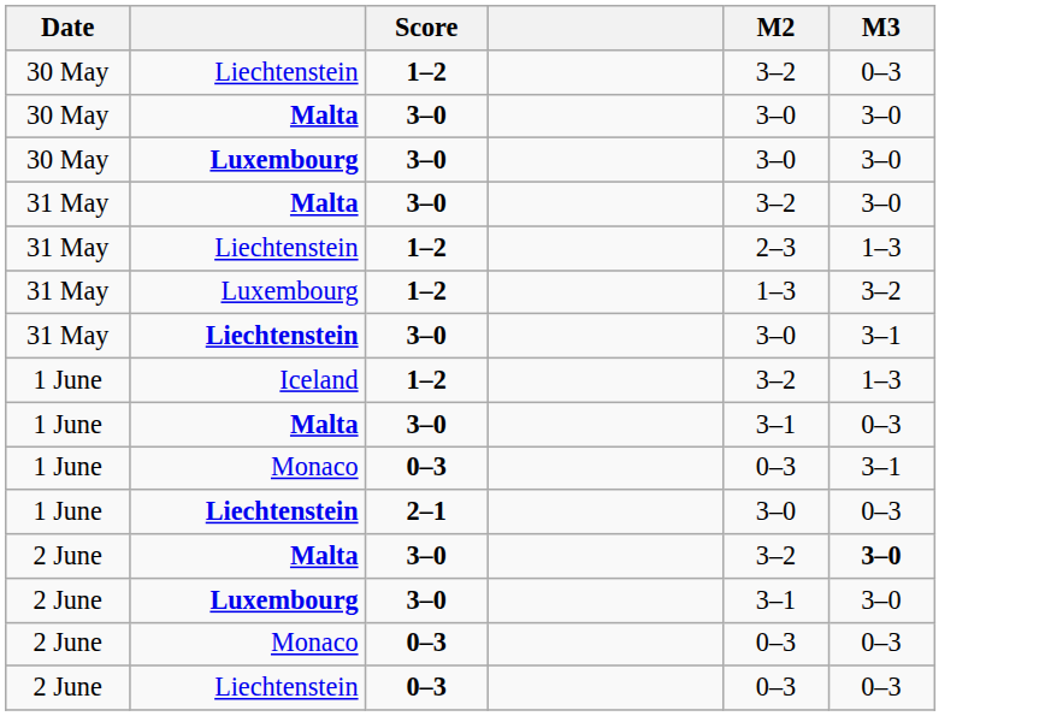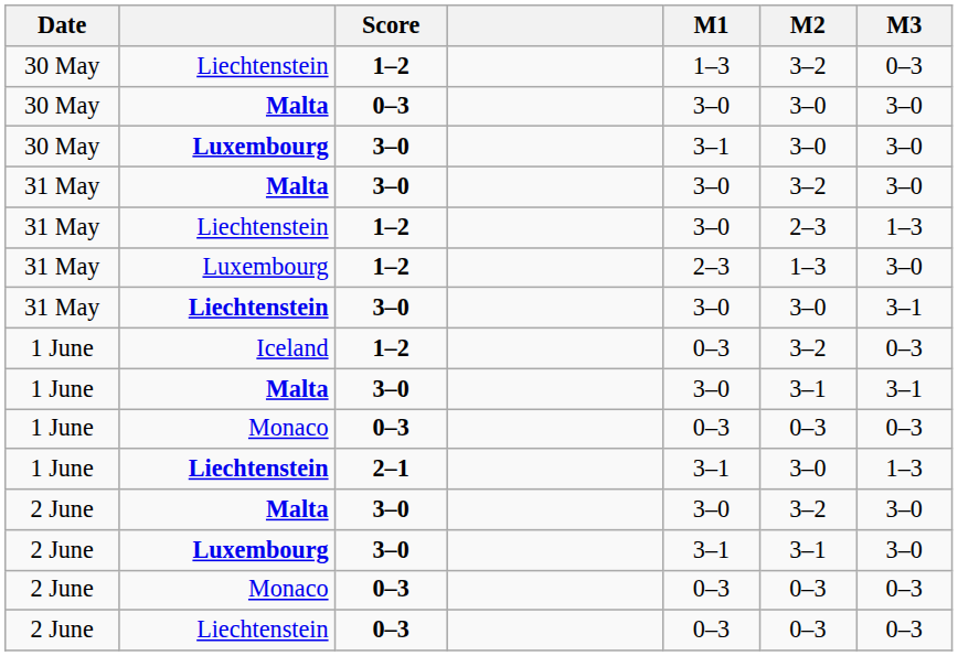+ column: M1 | 1–3 | 3–0 | 3–1 | 3–0 | 3–0 | 2–3 | 3–0 | 0–3 | 3–0 | 0–3 | 3–1 | 3–0 | 3–1 | 0–3 | 0–3
30 May / Malta | Score: 3–0 -> 0–3
31 May / Luxembourg | M3: 3–2 -> 3–0
Iceland | M3: 1–3 -> 0–3
1 June / Malta | M3: 0–3 -> 3–1
1 June / Monaco | M3: 3–1 -> 0–3
1 June / Liechtenstein | M3: 0–3 -> 1–3
2 June / Malta | M3: bold -> normal
